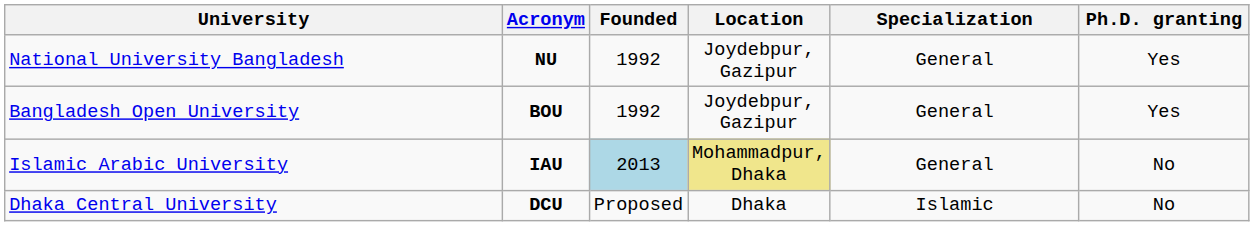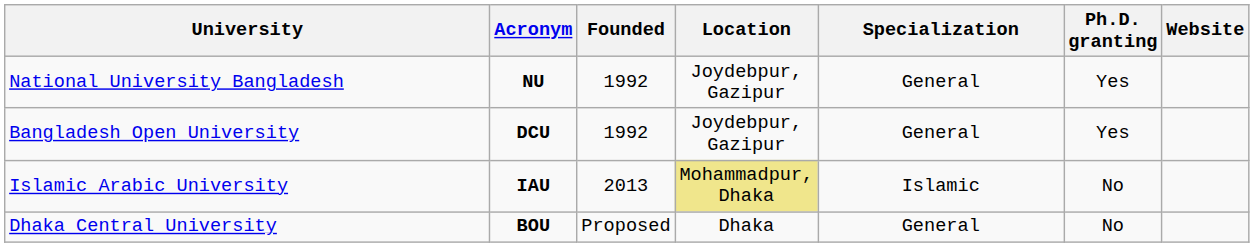+ column: Website
Bangladesh Open University | Acronym: BOU -> DCU
Islamic Arabic University | Founded: lightblue background -> no background
Islamic Arabic University | Specialization: General -> Islamic
Dhaka Central University | Acronym: DCU -> BOU
Dhaka Central University | Specialization: Islamic -> General
